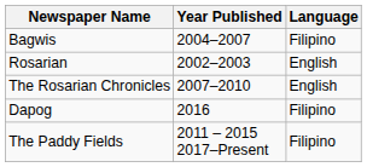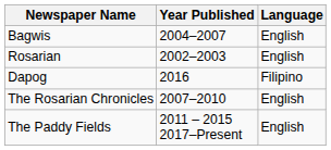Bagwis | Language: Filipino -> English
rows swapped: The Rosarian Chronicles <-> Dapog
The Paddy Fields | Language: Filipino -> English
